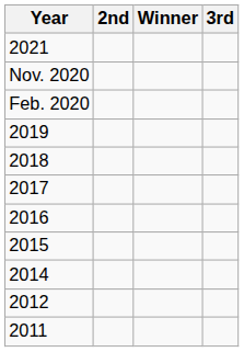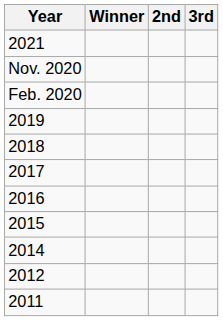columns swapped: Winner <-> 2nd
